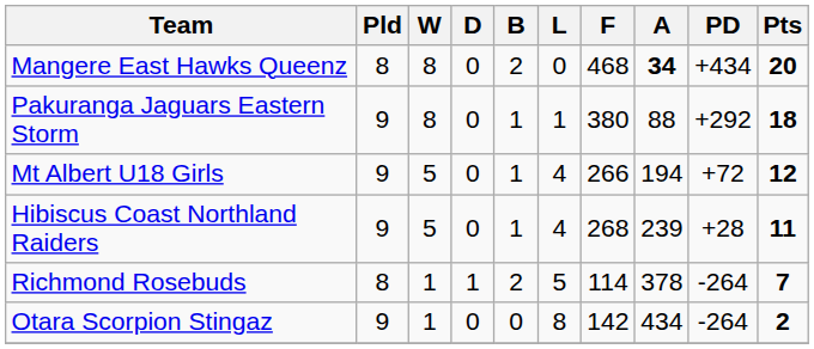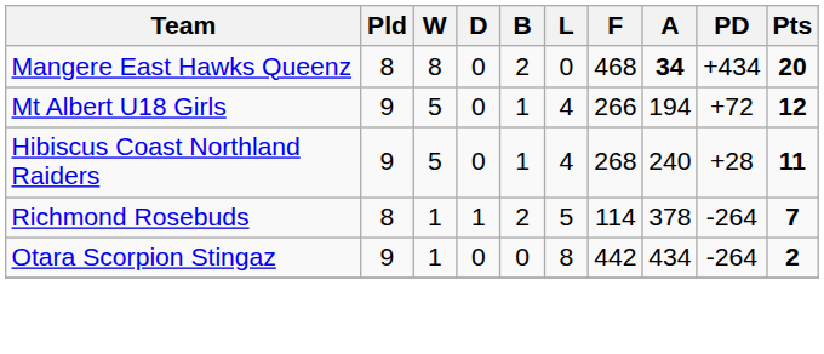- row: Pakuranga Jaguars Eastern Storm | 9 | 8 | 0 | 1 | 1 | 380 | 88 | +292 | 18
Hibiscus Coast Northland Raiders | A: 239 -> 240
Otara Scorpion Stingaz | F: 142 -> 442
